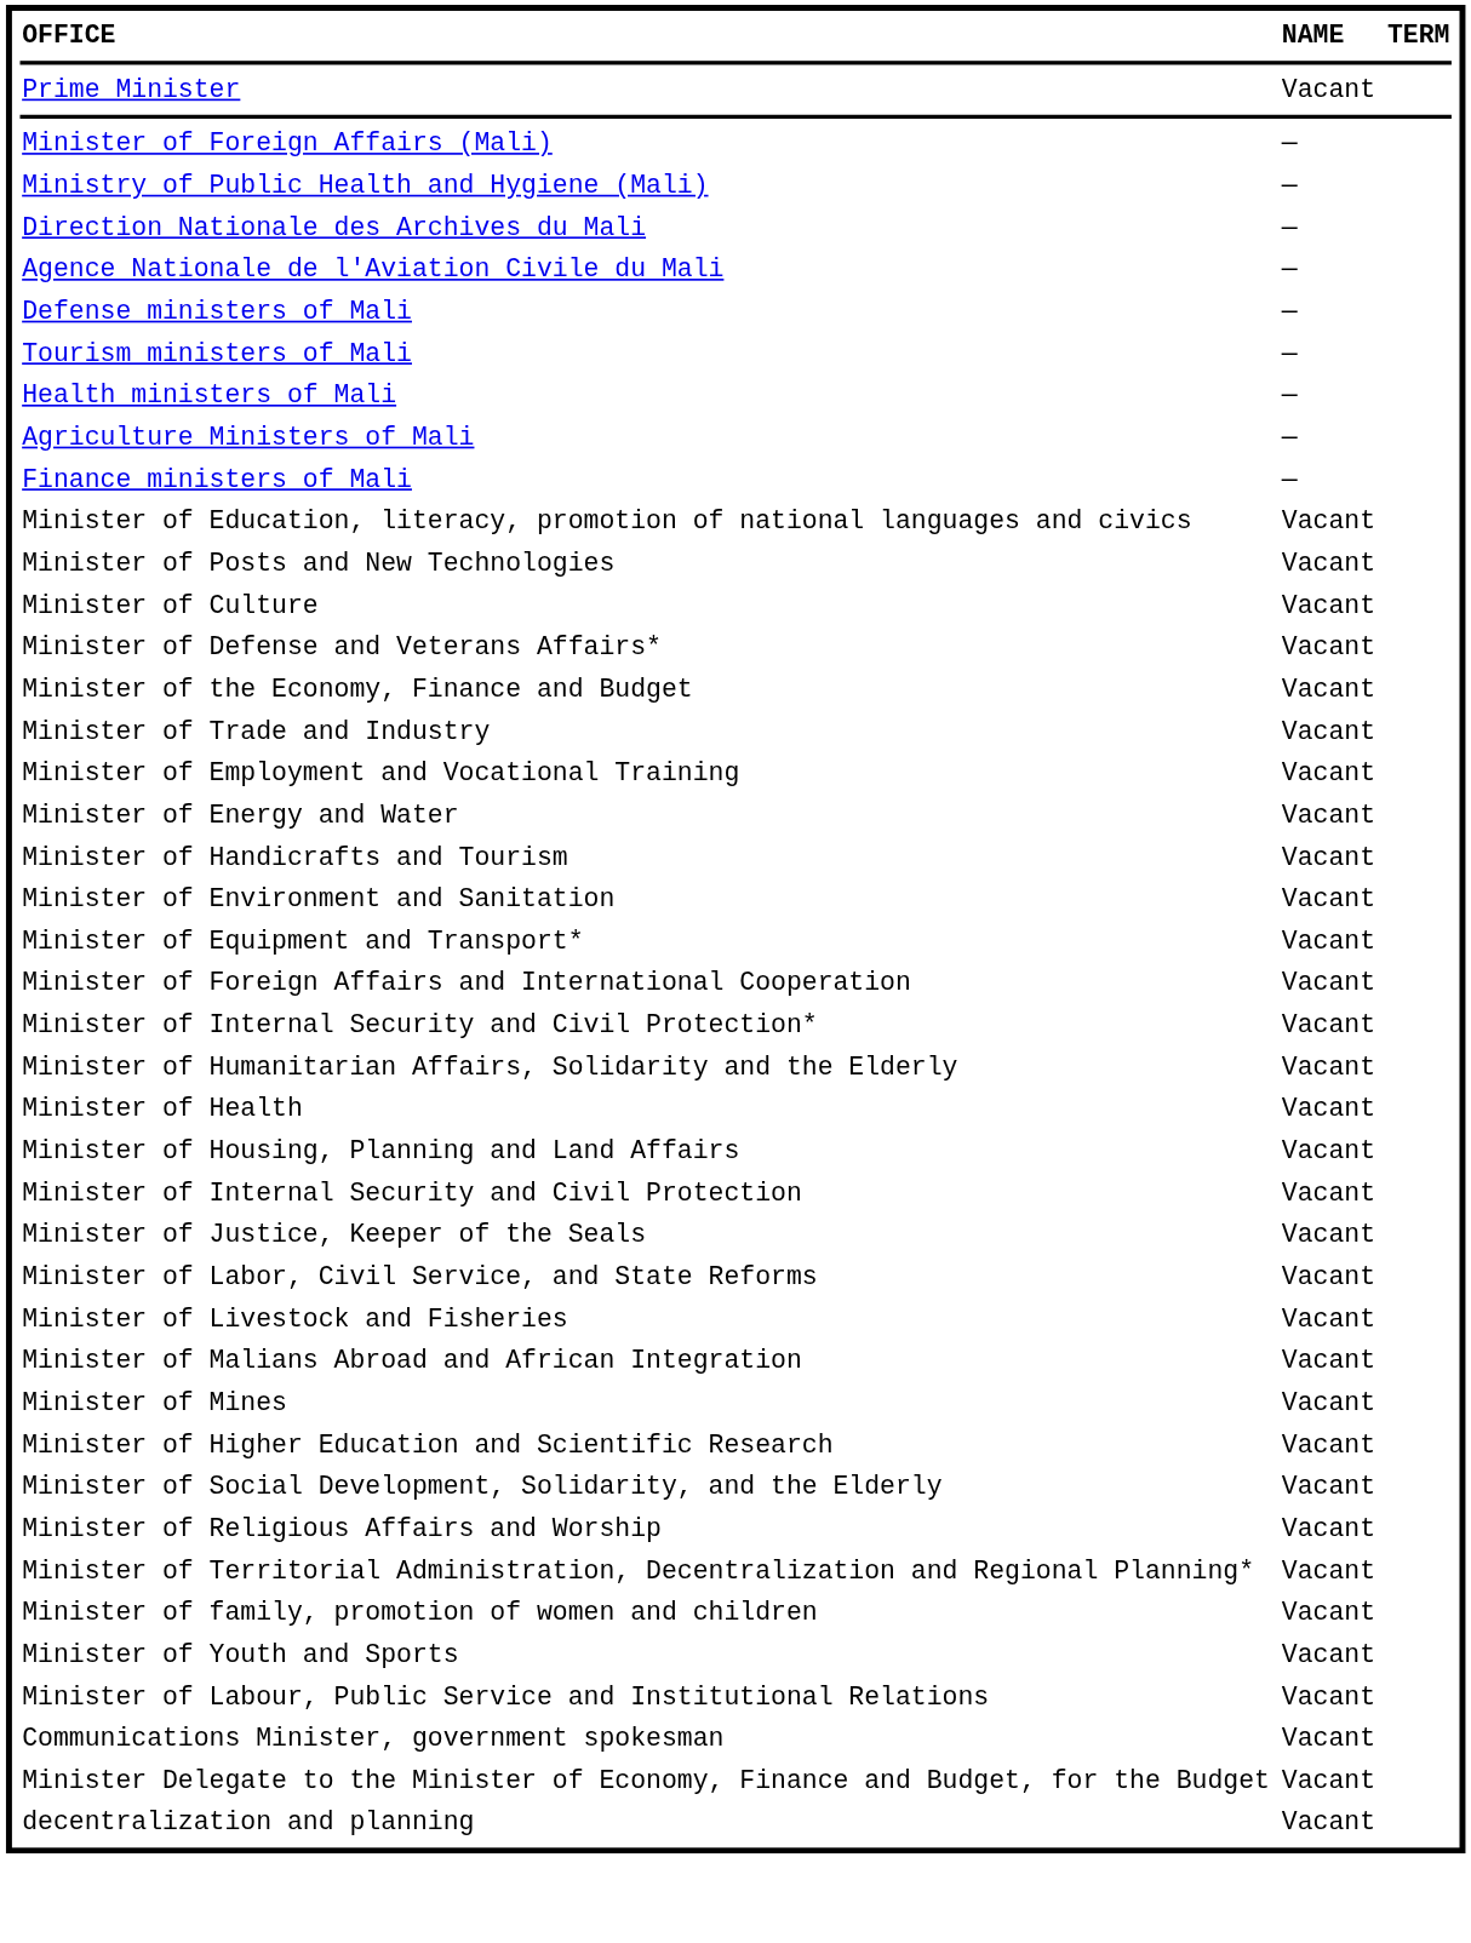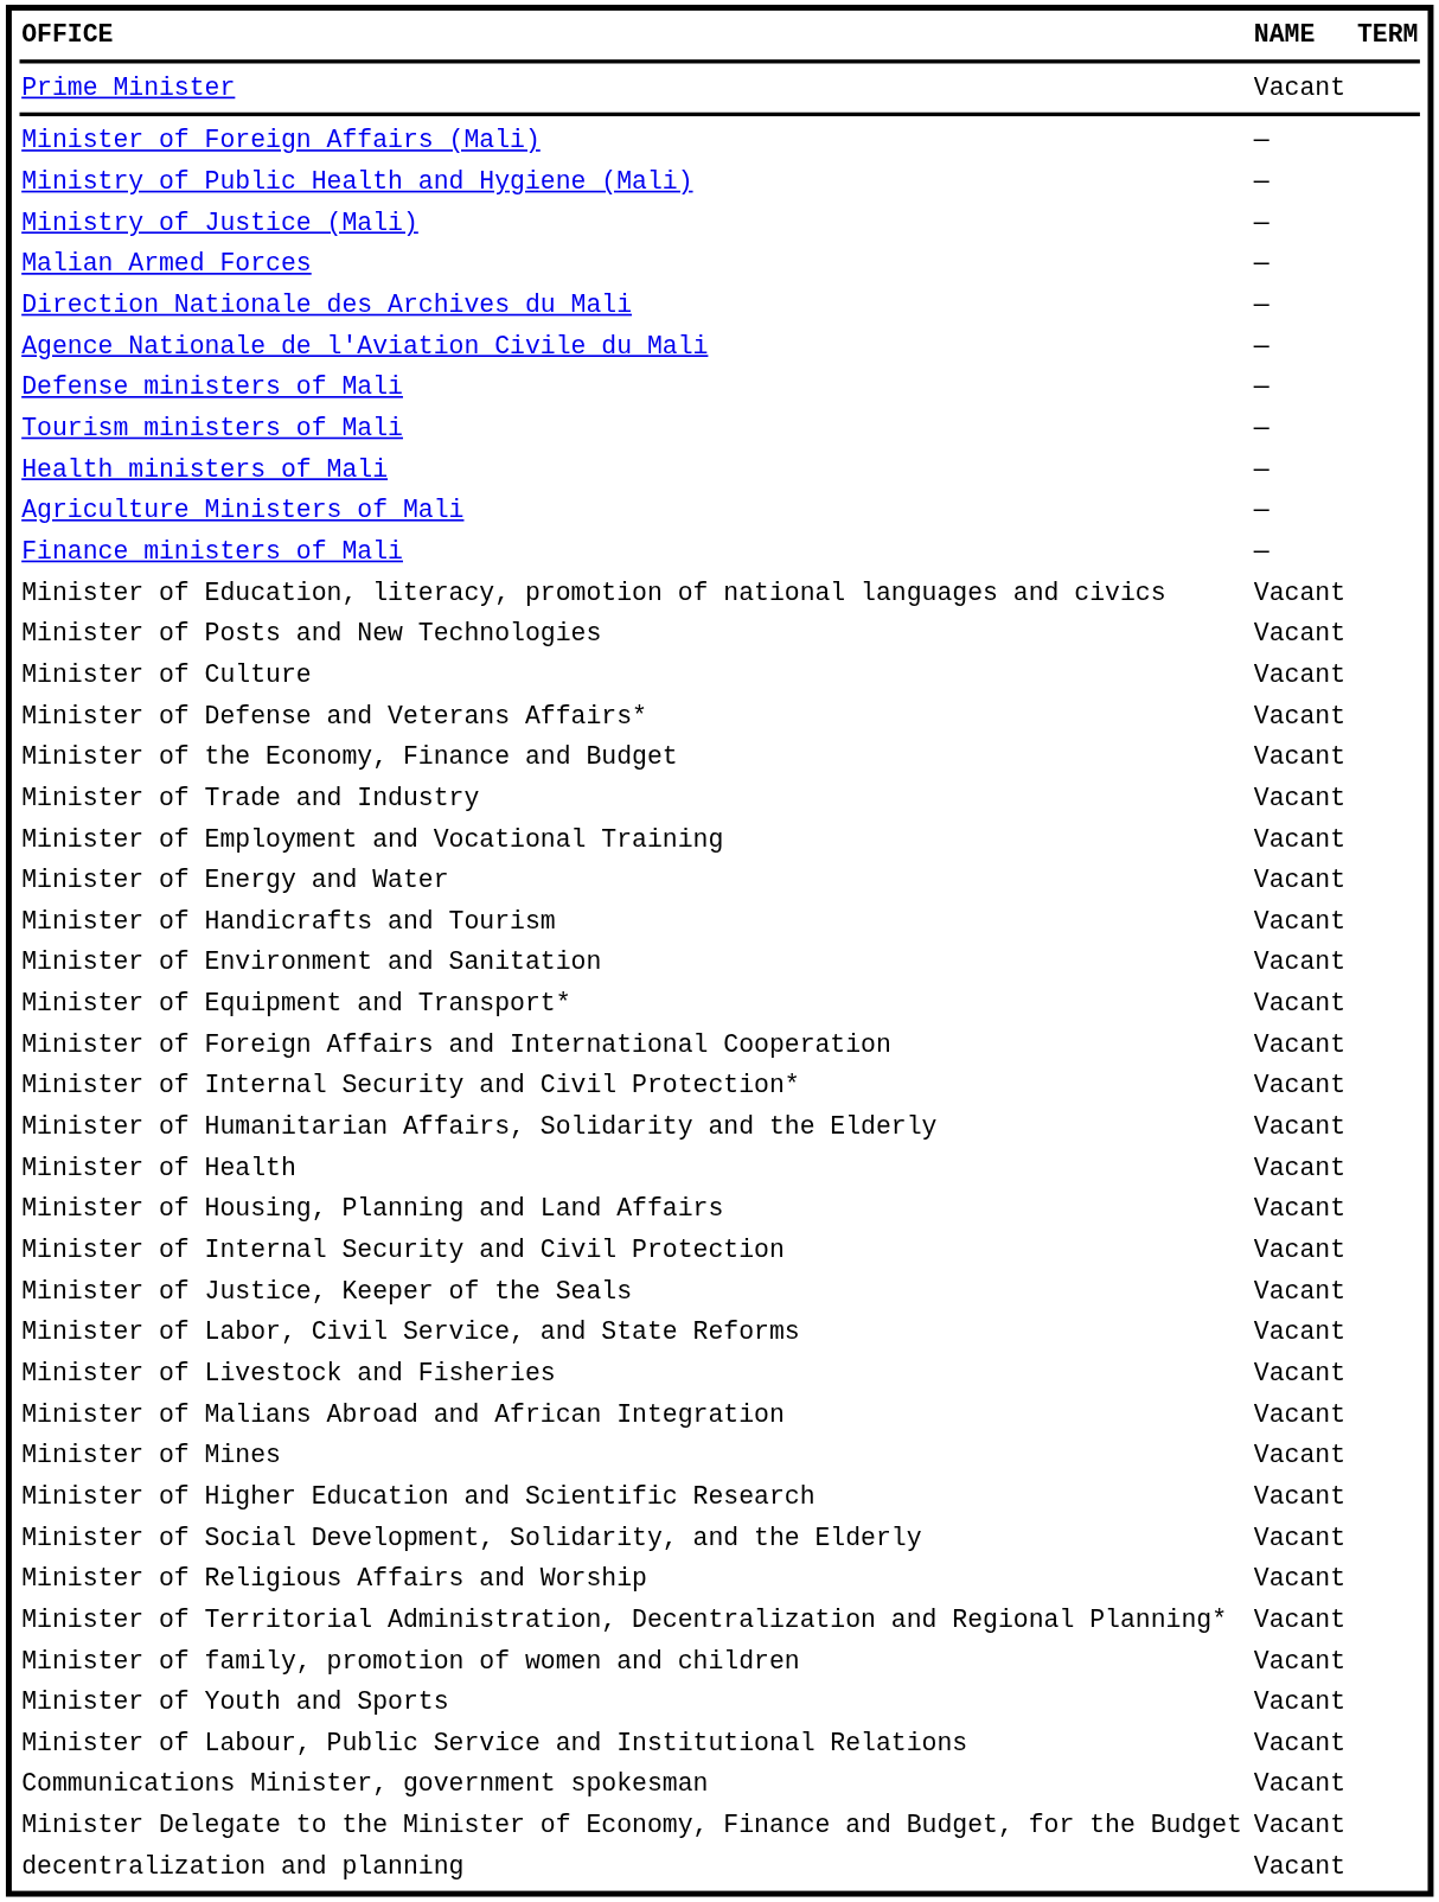+ row: Ministry of Justice (Mali) | —
+ row: Malian Armed Forces | —
